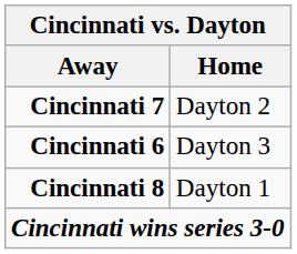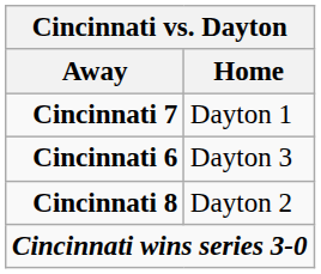Cincinnati 7 | Home: Dayton 2 -> Dayton 1
Cincinnati 8 | Home: Dayton 1 -> Dayton 2
